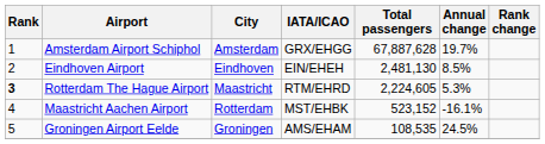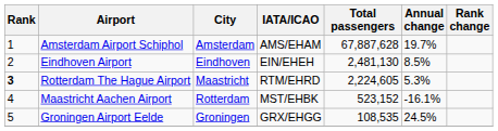Amsterdam Airport Schiphol | IATA/ICAO: GRX/EHGG -> AMS/EHAM
Groningen Airport Eelde | IATA/ICAO: AMS/EHAM -> GRX/EHGG
